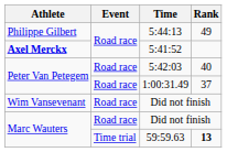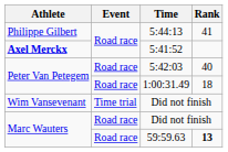5:44:13 | Rank: 49 -> 41
1:00:31.49 | Rank: 37 -> 18
Wim Vansevenant / Did not finish | Event: Road race -> Time trial
59:59.63 | Event: Time trial -> Road race
